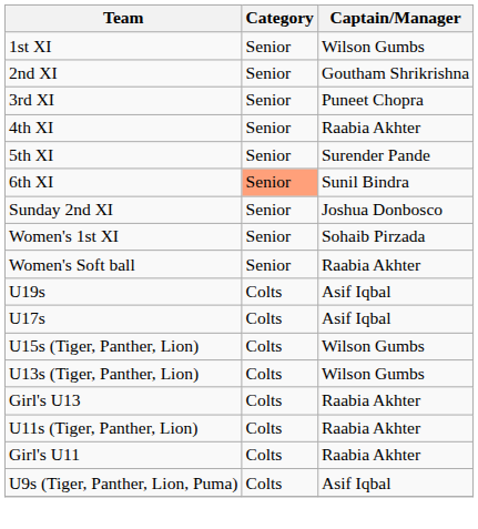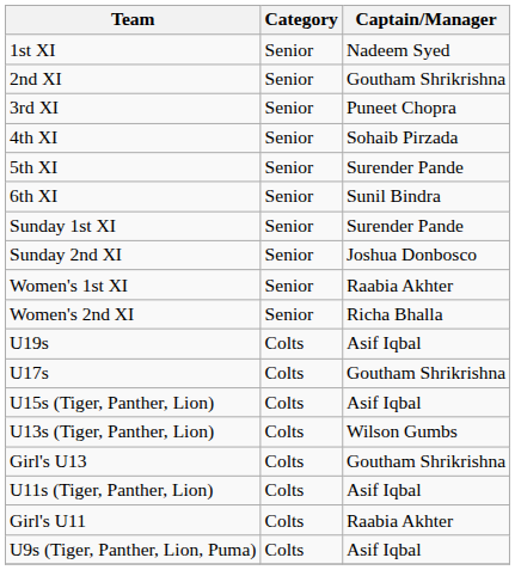1st XI | Captain/Manager: Wilson Gumbs -> Nadeem Syed
4th XI | Captain/Manager: Raabia Akhter -> Sohaib Pirzada
6th XI | Category: lightsalmon background -> no background
+ row: Sunday 1st XI | Senior | Surender Pande
Women's 1st XI | Captain/Manager: Sohaib Pirzada -> Raabia Akhter
+ row: Women's 2nd XI | Senior | Richa Bhalla
- row: Women's Soft ball | Senior | Raabia Akhter
U17s | Captain/Manager: Asif Iqbal -> Goutham Shrikrishna
U15s (Tiger, Panther, Lion) | Captain/Manager: Wilson Gumbs -> Asif Iqbal
Girl's U13 | Captain/Manager: Raabia Akhter -> Goutham Shrikrishna
U11s (Tiger, Panther, Lion) | Captain/Manager: Raabia Akhter -> Asif Iqbal
